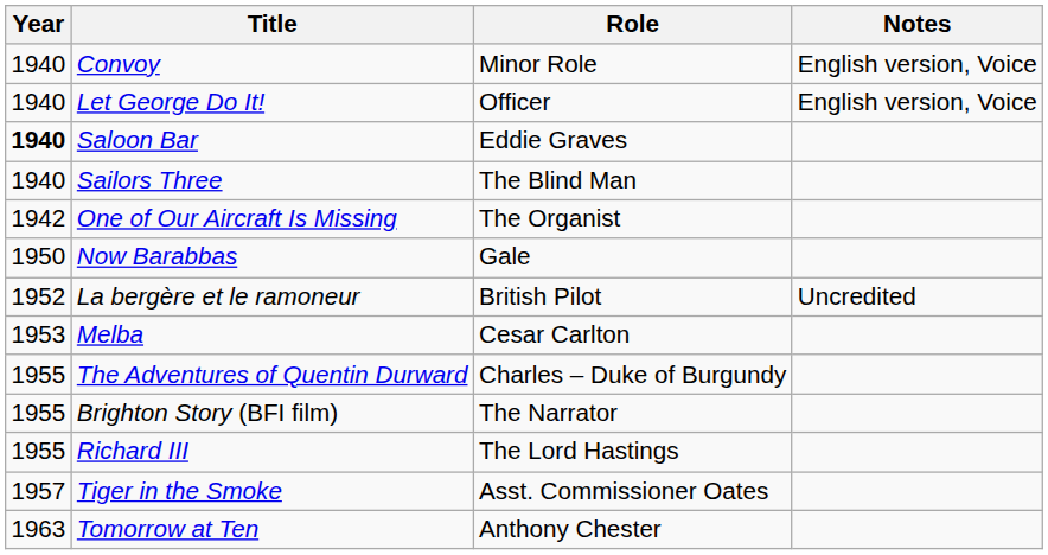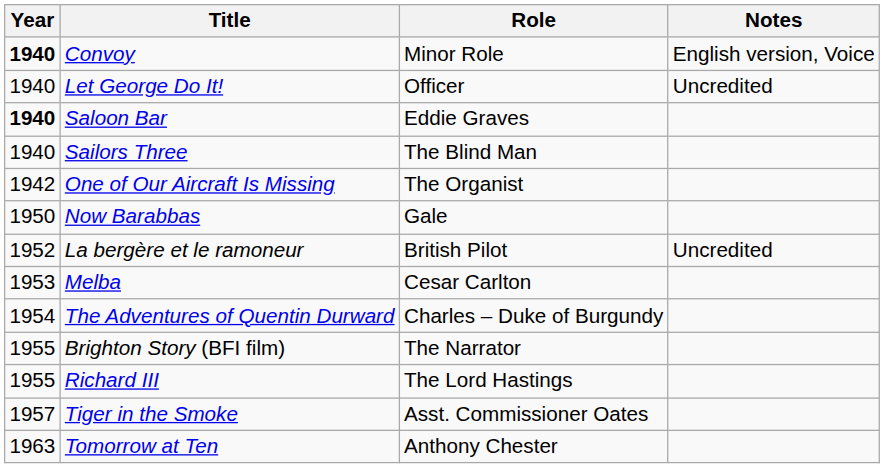Convoy | Year: normal -> bold
Let George Do It! | Notes: English version, Voice -> Uncredited
The Adventures of Quentin Durward | Year: 1955 -> 1954
